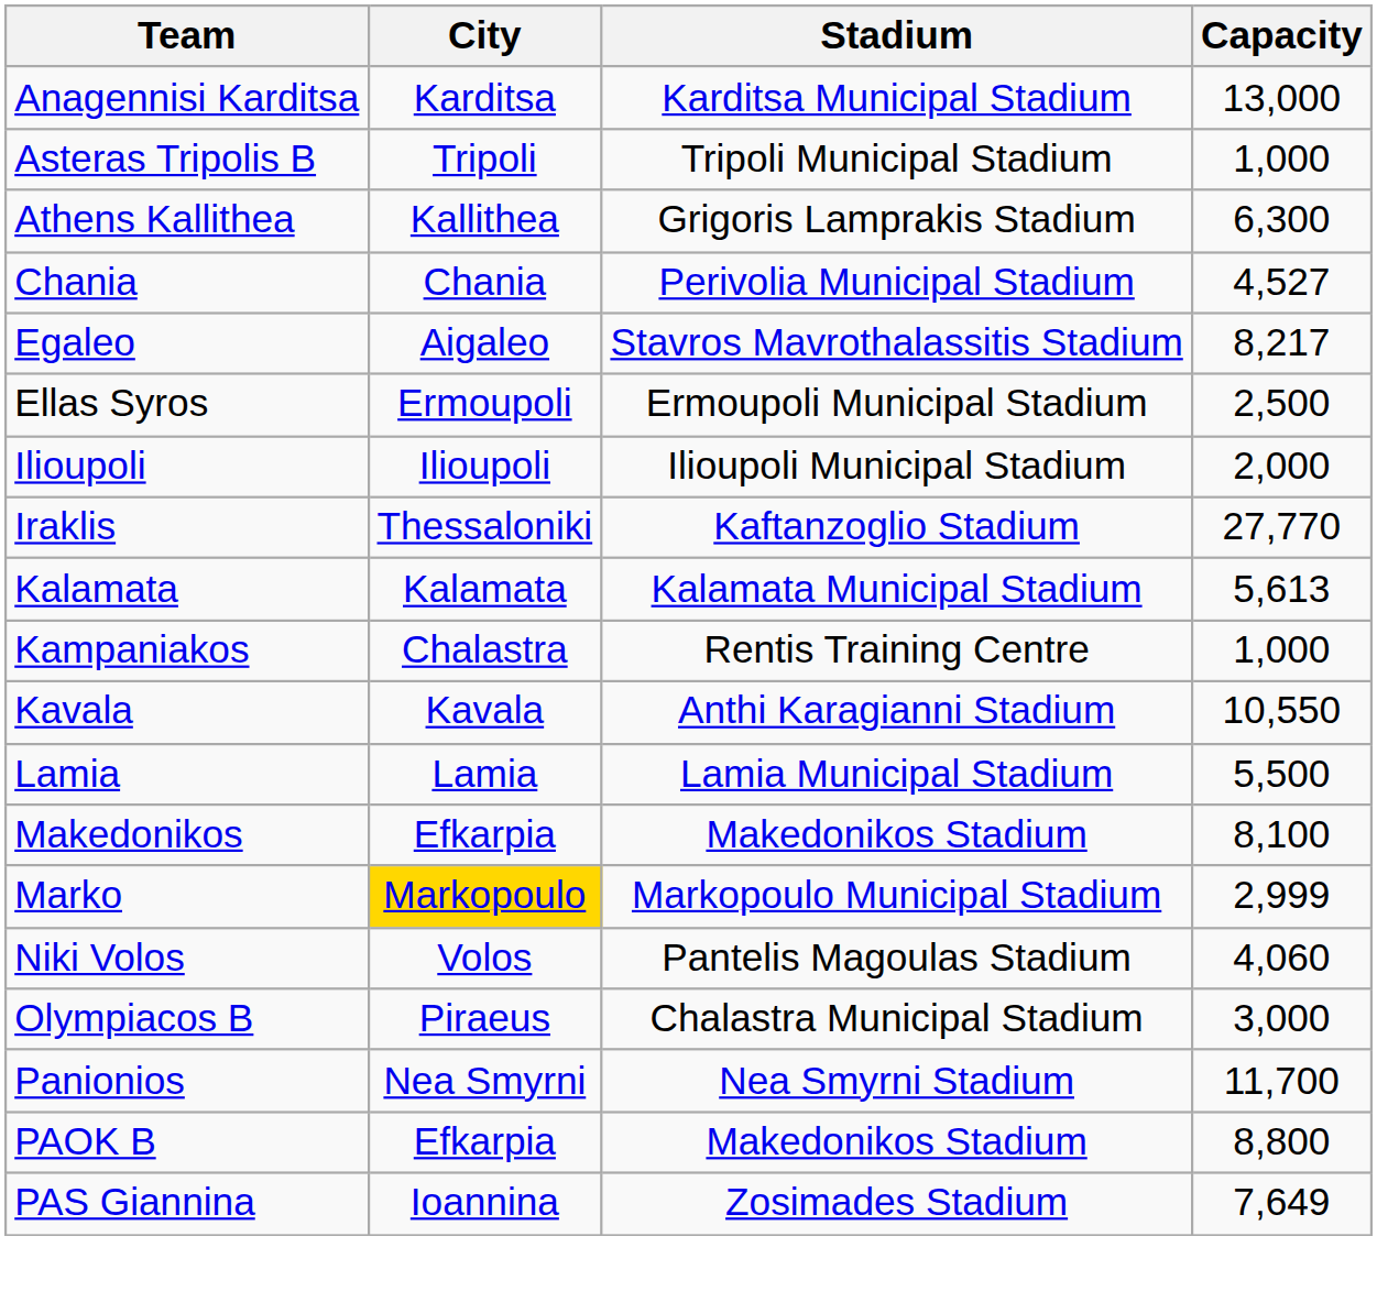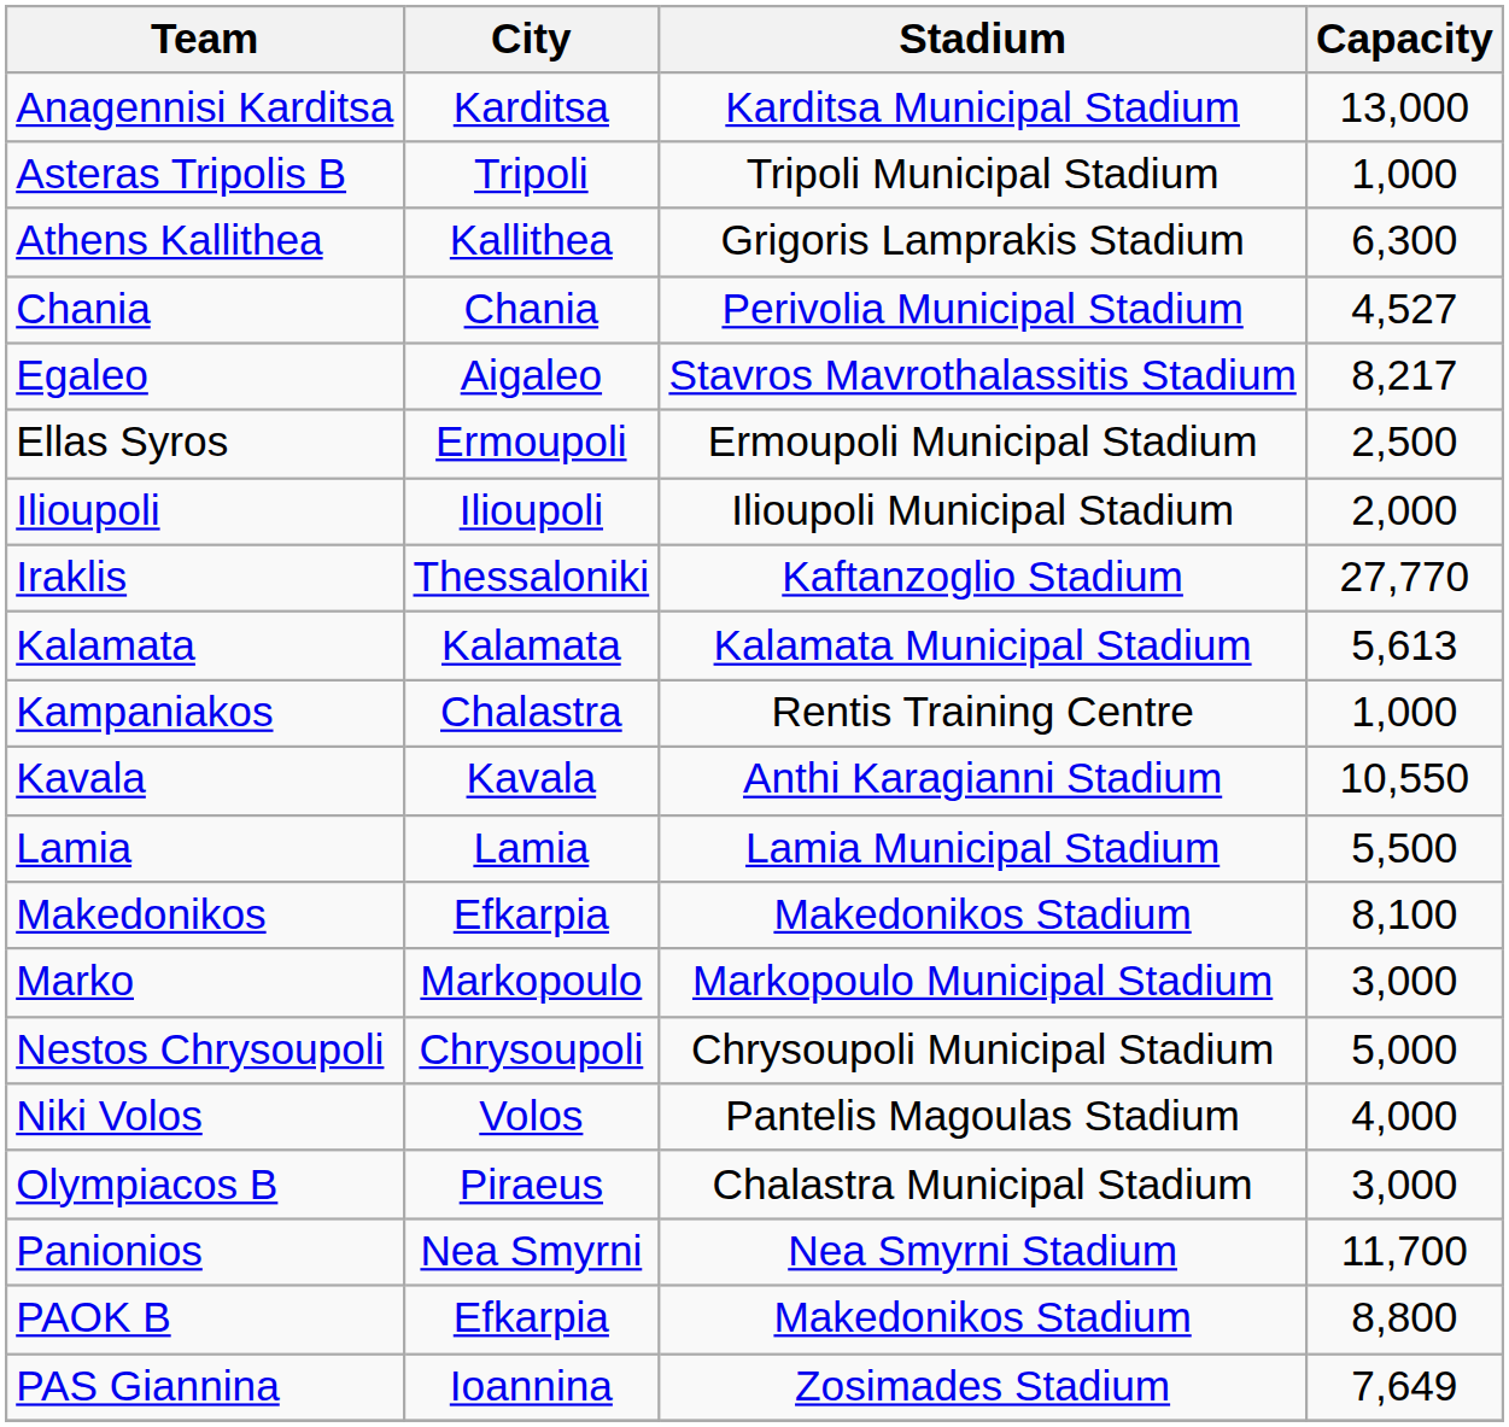Marko | City: gold background -> no background
Marko | Capacity: 2,999 -> 3,000
+ row: Nestos Chrysoupoli | Chrysoupoli | Chrysoupoli Municipal Stadium | 5,000
Niki Volos | Capacity: 4,060 -> 4,000
